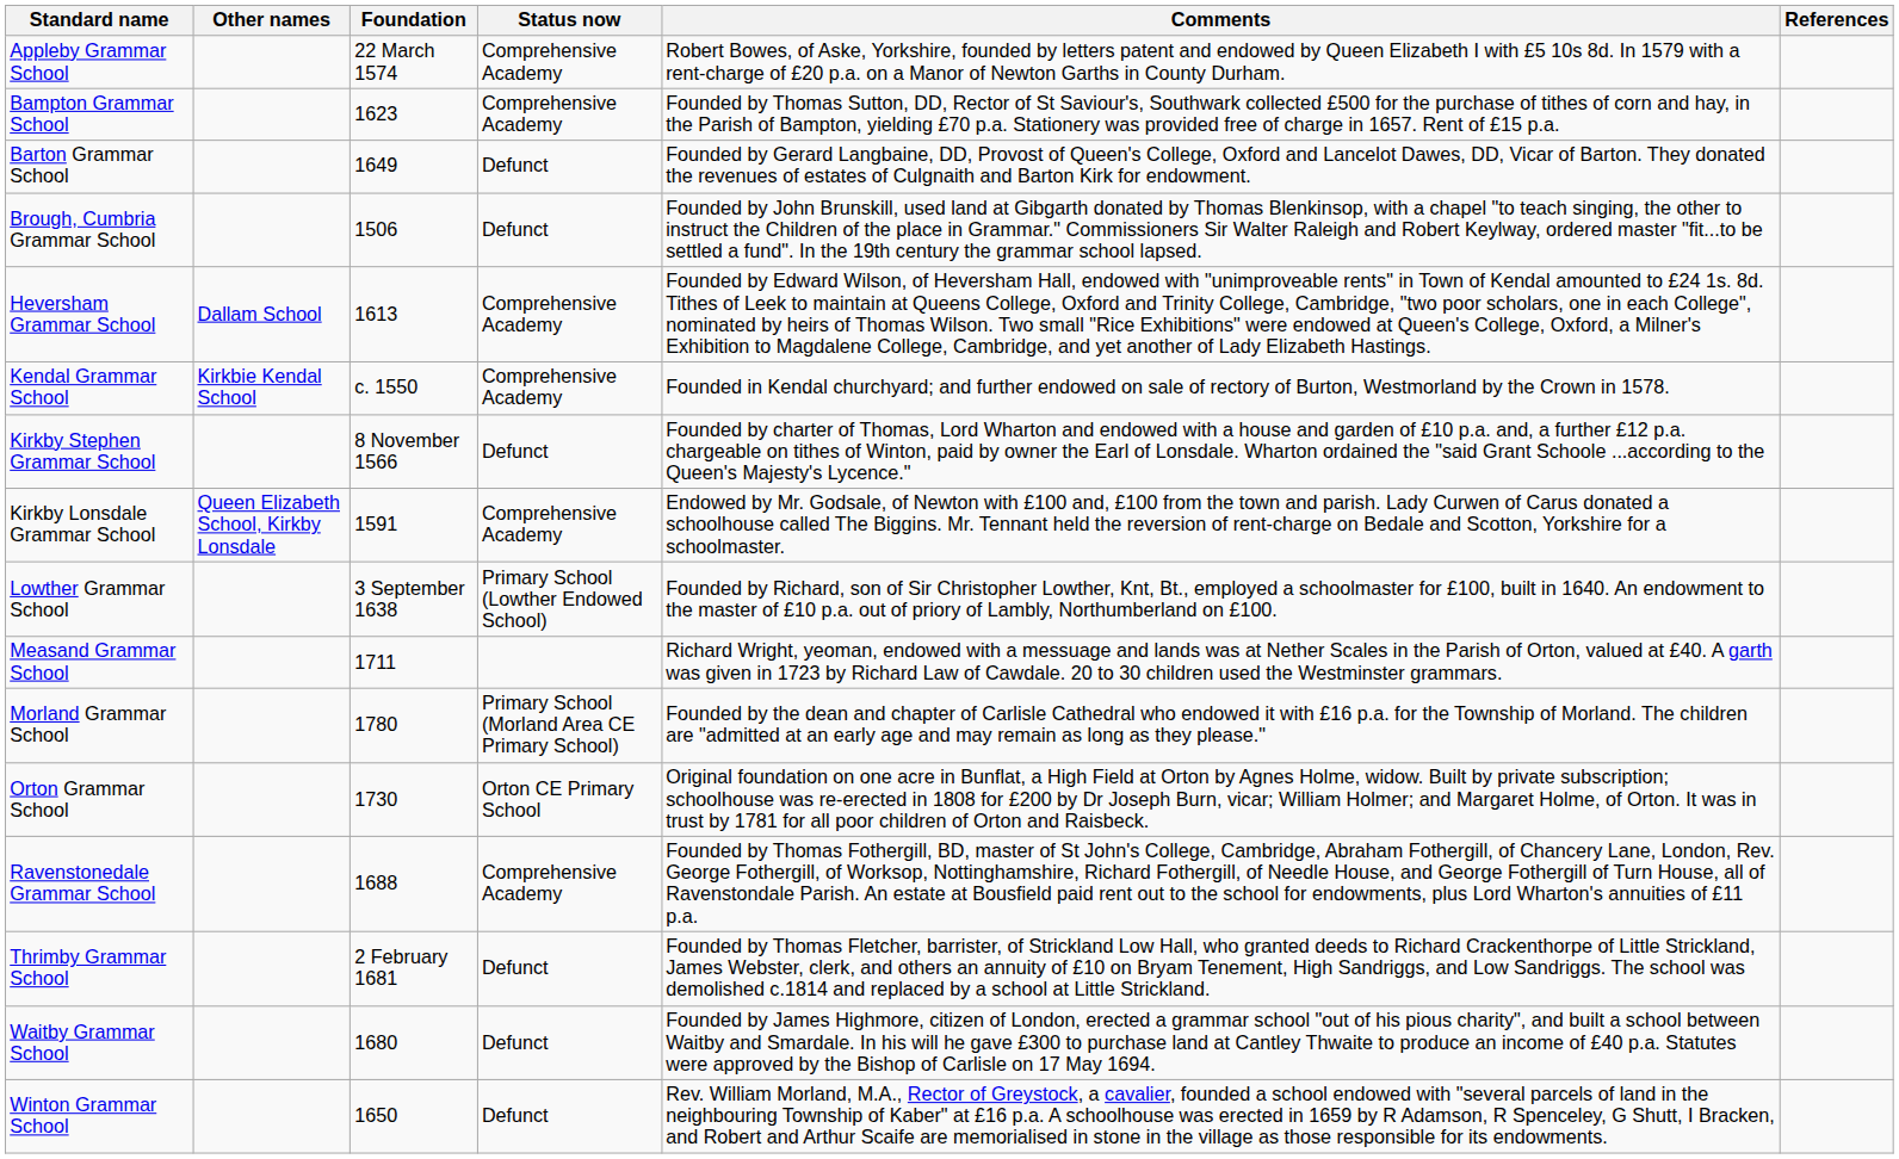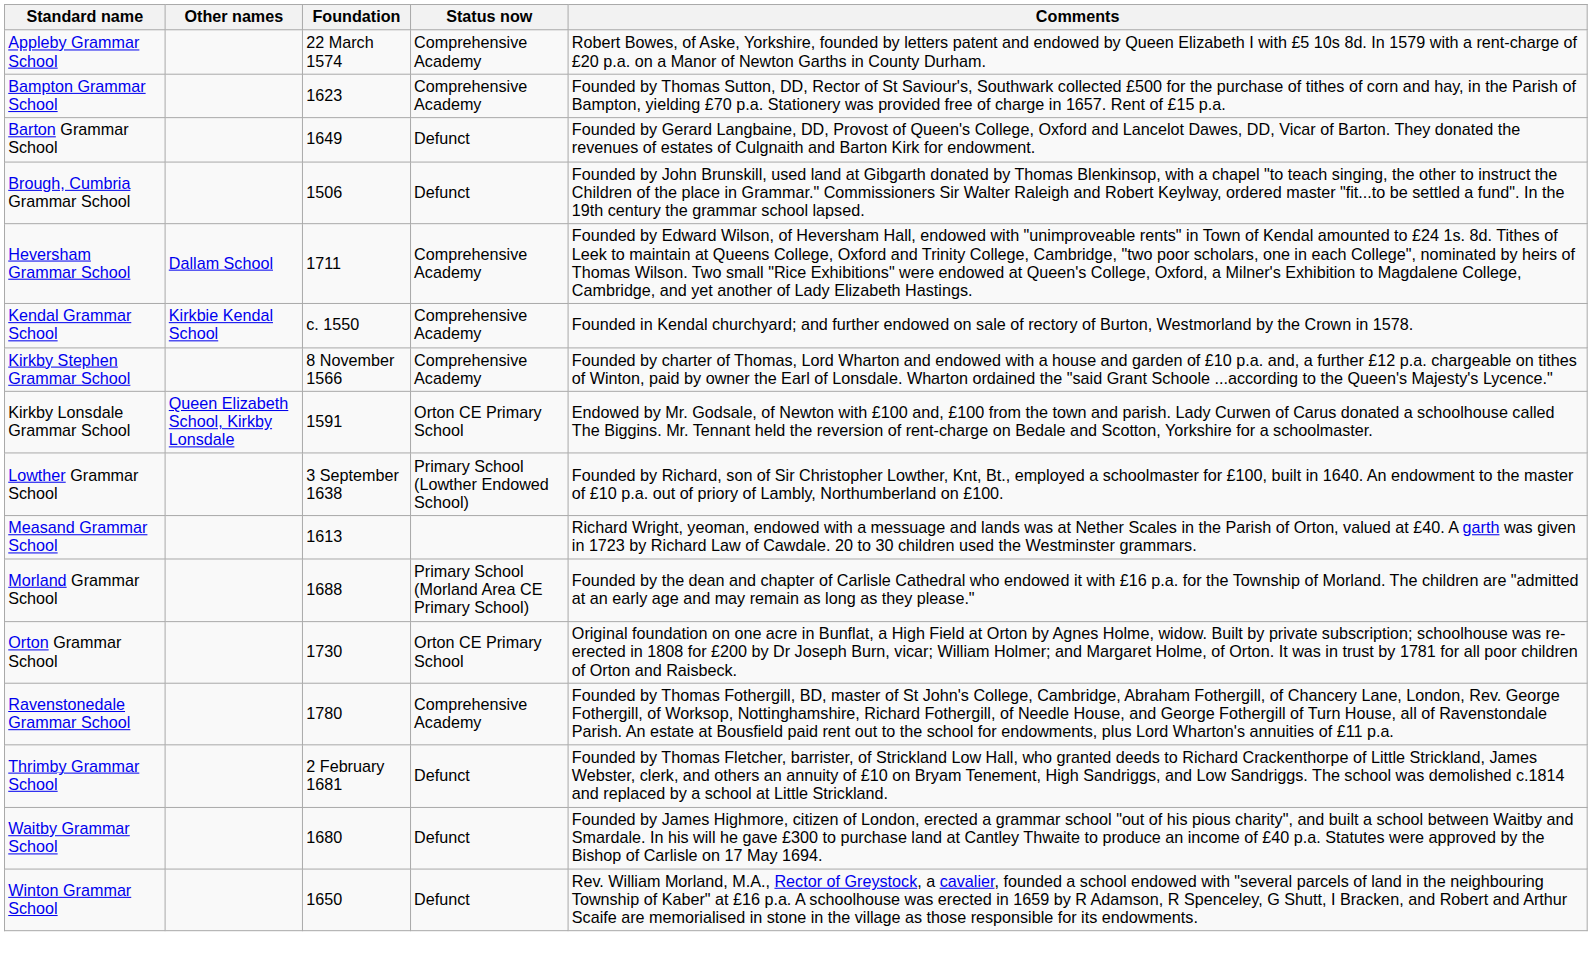- column: References
Heversham Grammar School | Foundation: 1613 -> 1711
Kirkby Stephen Grammar School | Status now: Defunct -> Comprehensive Academy
Kirkby Lonsdale Grammar School | Status now: Comprehensive Academy -> Orton CE Primary School
Measand Grammar School | Foundation: 1711 -> 1613
Morland Grammar School | Foundation: 1780 -> 1688
Ravenstonedale Grammar School | Foundation: 1688 -> 1780
